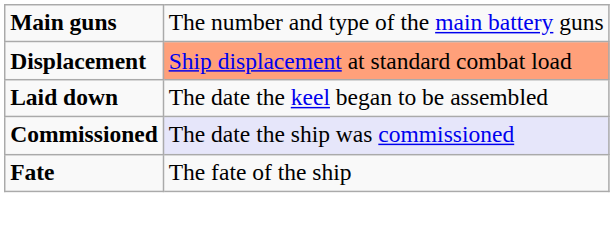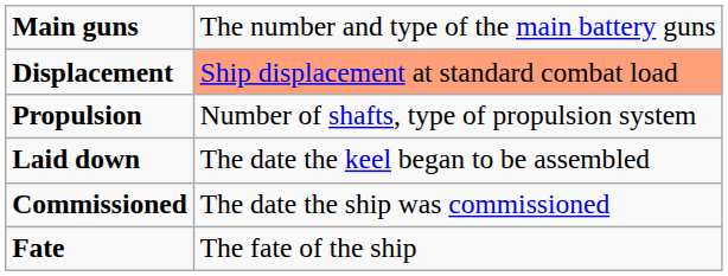+ row: Propulsion | Number of shafts, type of propulsion system
Commissioned | column 2: lavender background -> no background
